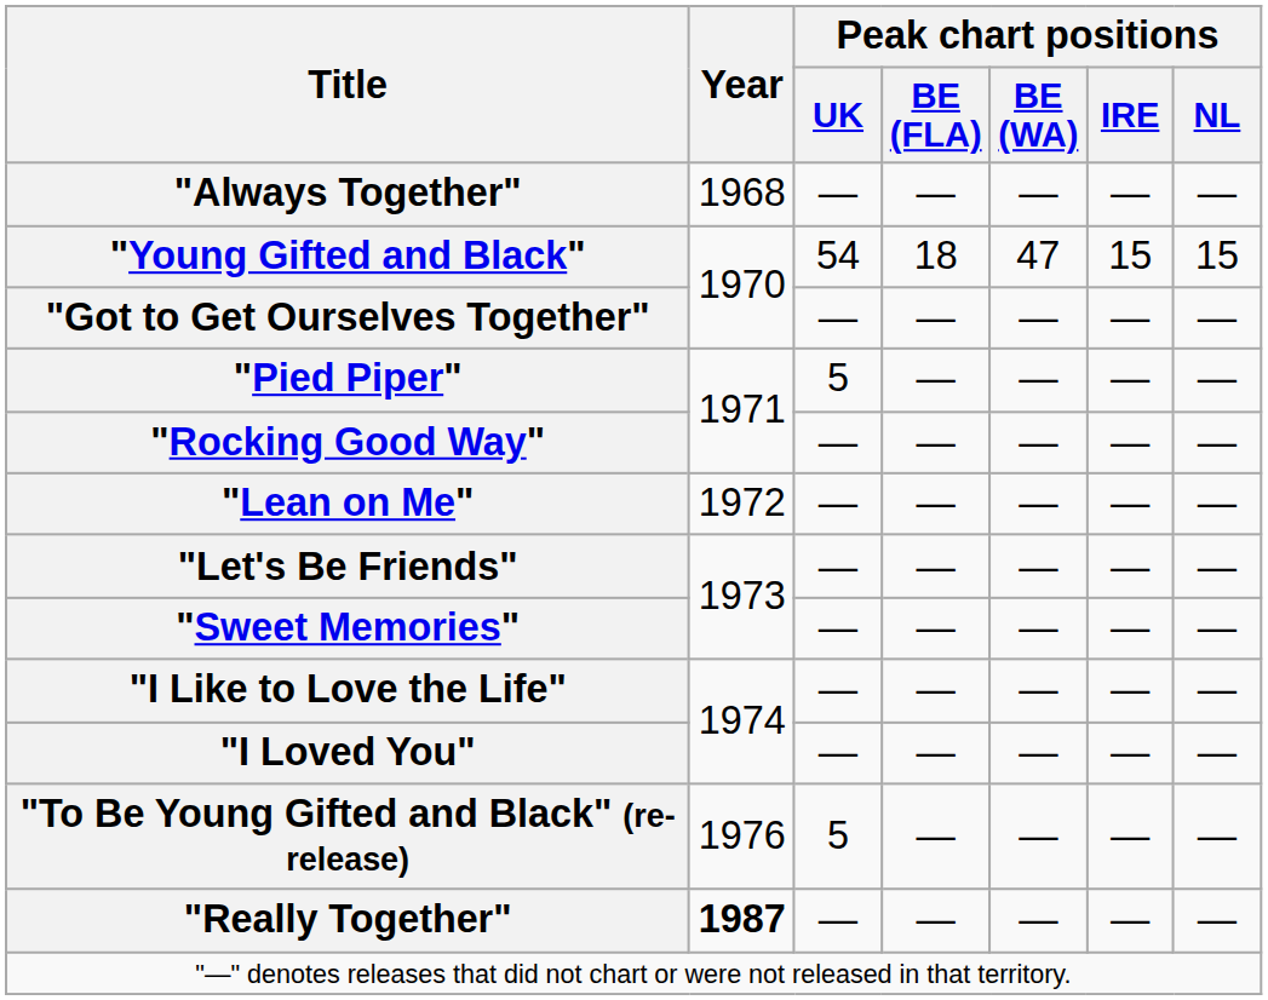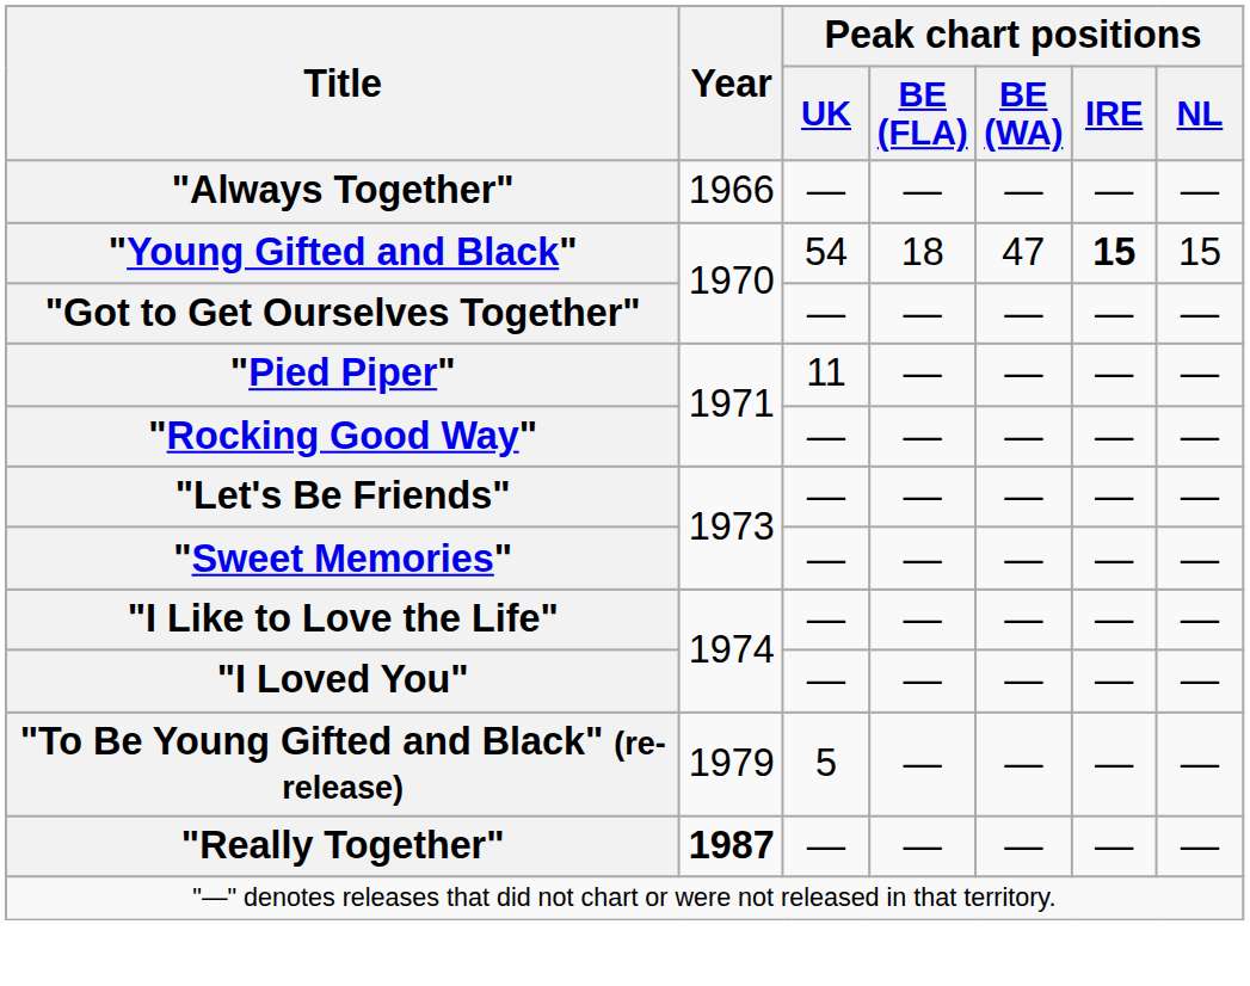"Always Together" | Year: 1968 -> 1966
"Young Gifted and Black" | Peak chart positions / IRE: normal -> bold
"Pied Piper" | Peak chart positions / UK: 5 -> 11
- row: "Lean on Me" | 1972 | — | — | — | — | —
"To Be Young Gifted and Black" (re-release) | Year: 1976 -> 1979
